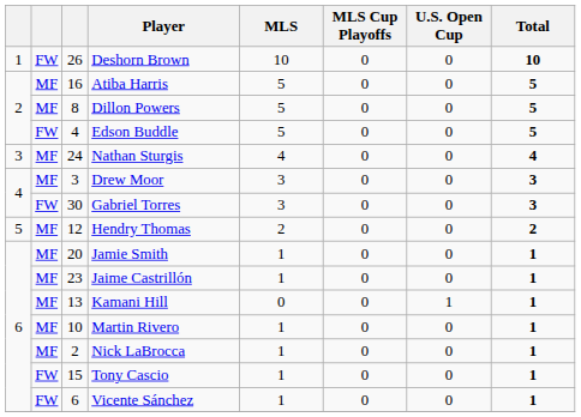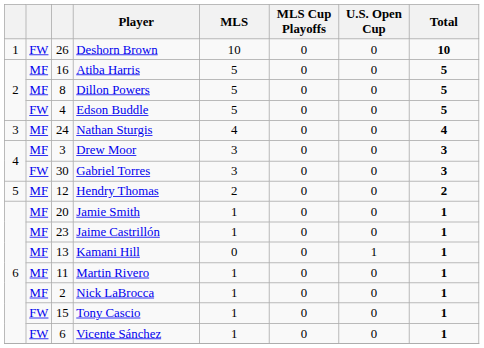Martin Rivero | column 3: 10 -> 11
